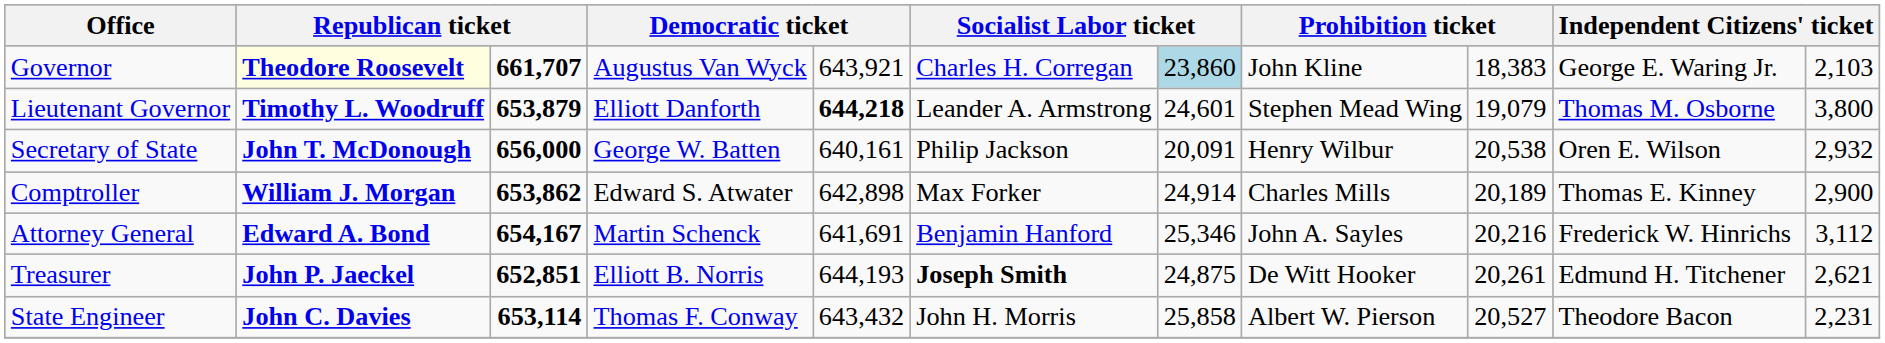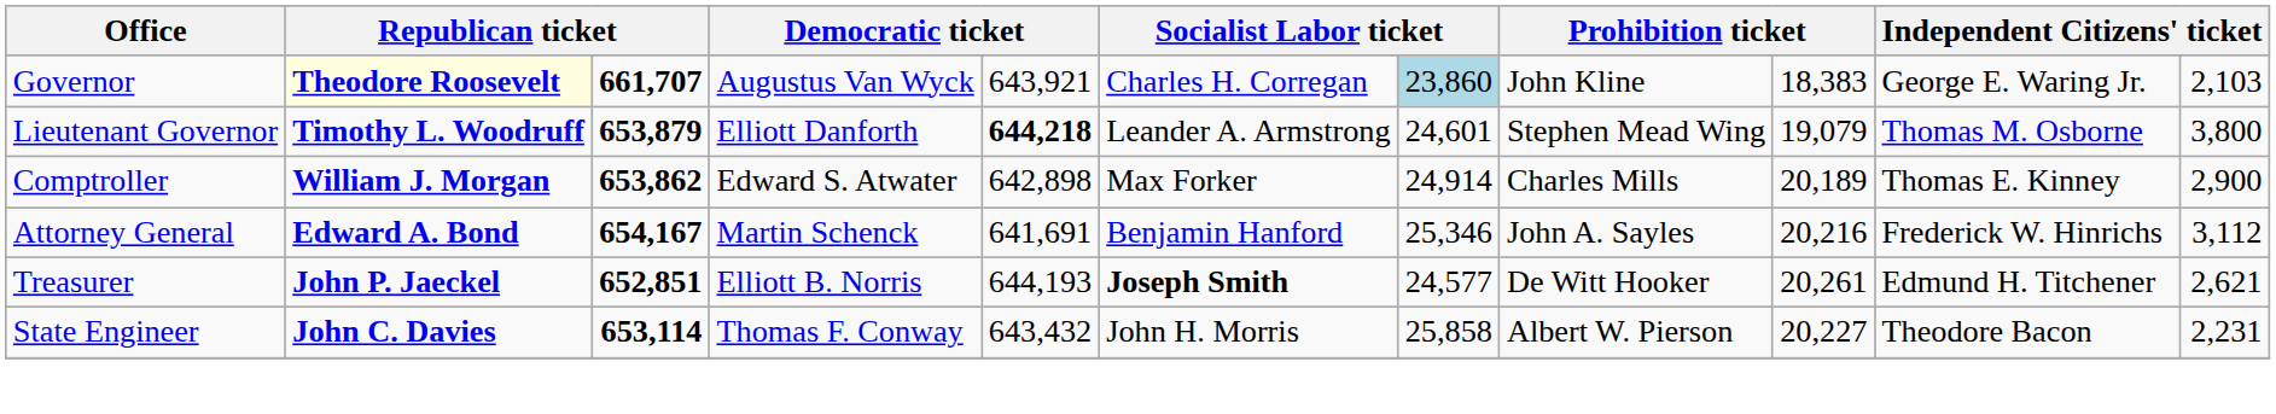- row: Secretary of State | John T. McDonough | 656,000 | George W. Batten | 640,161 | Philip Jackson | 20,091 | Henry Wilbur | 20,538 | Oren E. Wilson | 2,932
Treasurer | column 7: 24,875 -> 24,577
State Engineer | column 9: 20,527 -> 20,227
